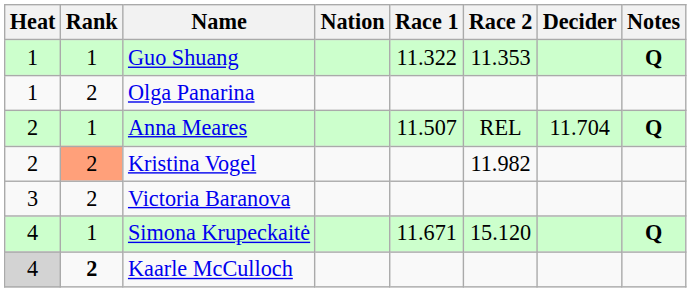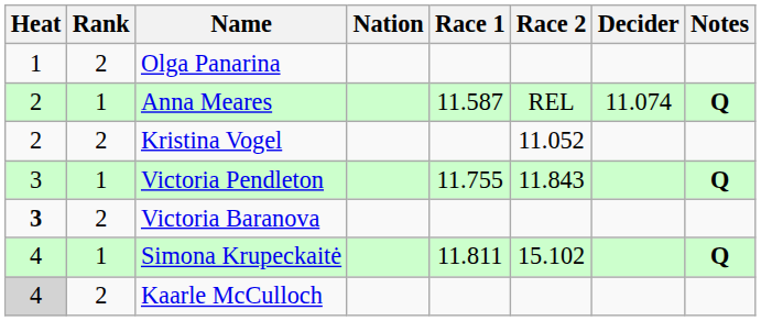- row: 1 | 1 | Guo Shuang | 11.322 | 11.353 | Q
Anna Meares | Race 1: 11.507 -> 11.587
Anna Meares | Decider: 11.704 -> 11.074
Kristina Vogel | Rank: lightsalmon background -> no background
Kristina Vogel | Race 2: 11.982 -> 11.052
+ row: 3 | 1 | Victoria Pendleton | 11.755 | 11.843 | Q
Victoria Baranova | Heat: normal -> bold
Simona Krupeckaitė | Race 1: 11.671 -> 11.811
Simona Krupeckaitė | Race 2: 15.120 -> 15.102
Kaarle McCulloch | Rank: bold -> normal
